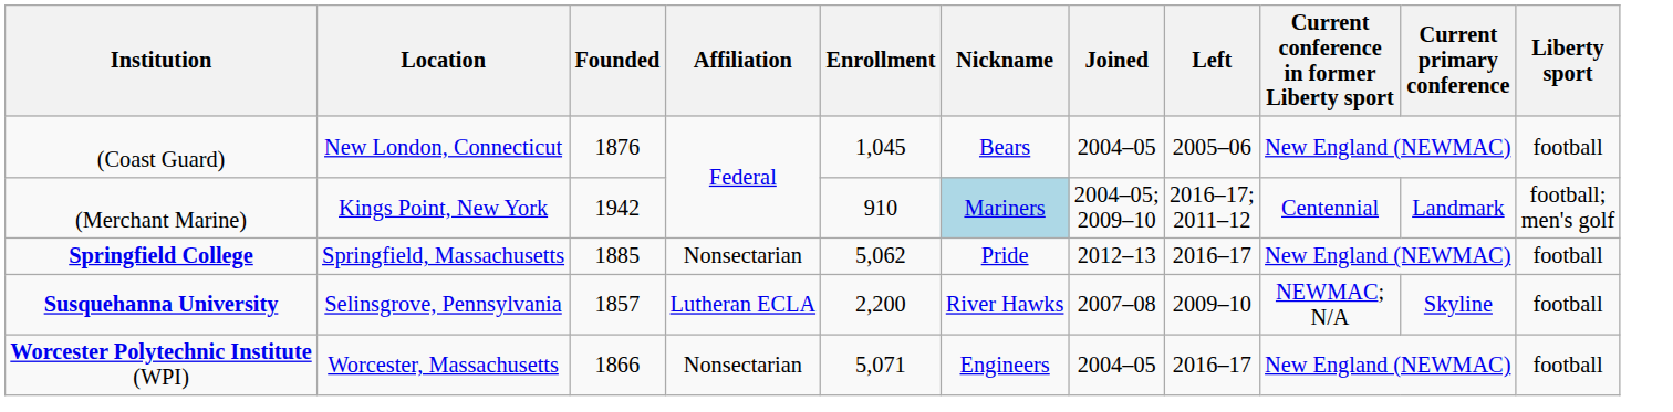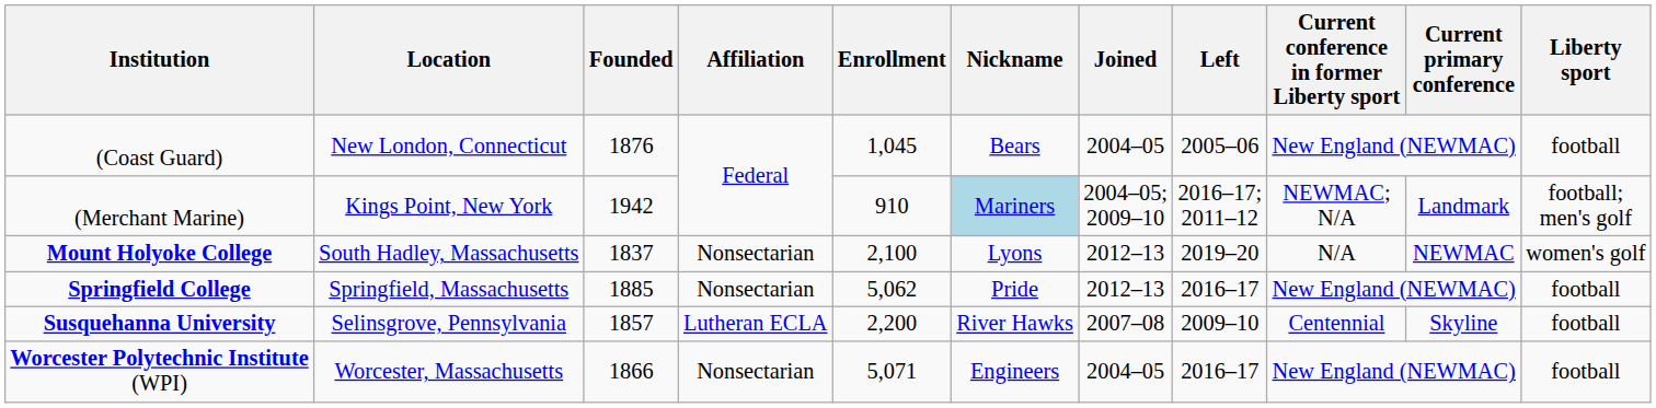(Merchant Marine) | Current conference in former Liberty sport: Centennial -> NEWMAC; N/A
+ row: Mount Holyoke College | South Hadley, Massachusetts | 1837 | Nonsectarian | 2,100 | Lyons | 2012–13 | 2019–20 | N/A | NEWMAC | women's golf
Susquehanna University | Current conference in former Liberty sport: NEWMAC; N/A -> Centennial
